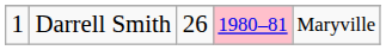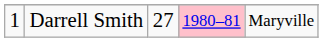Darrell Smith | column 3: 26 -> 27
